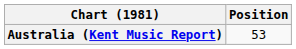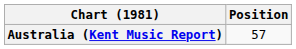Australia (Kent Music Report) | Position: 53 -> 57
